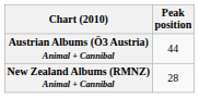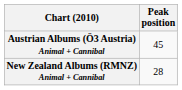Austrian Albums (Ö3 Austria) Animal + Cannibal | Peak position: 44 -> 45
